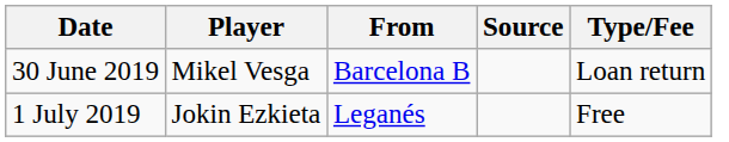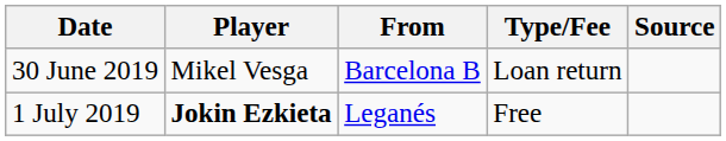columns swapped: Type/Fee <-> Source
1 July 2019 | Player: normal -> bold
